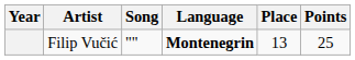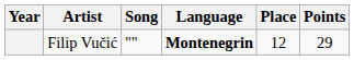Filip Vučić | Place: 13 -> 12
Filip Vučić | Points: 25 -> 29
